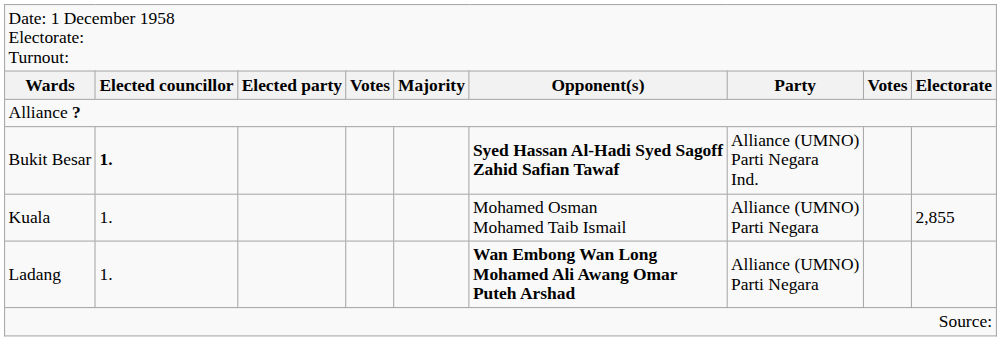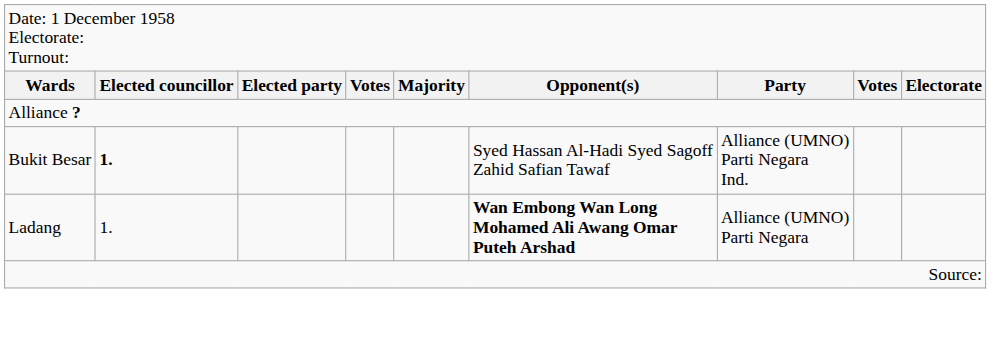Bukit Besar | column 6: bold -> normal
- row: Kuala | 1. | Mohamed Osman Mohamed Taib Ismail | Alliance (UMNO) Parti Negara | 2,855
